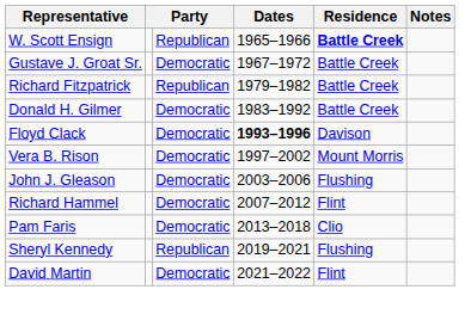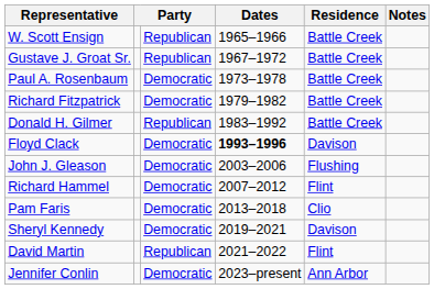W. Scott Ensign | Residence: bold -> normal
Gustave J. Groat Sr. | column 3: Democratic -> Republican
+ row: Paul A. Rosenbaum | Democratic | 1973–1978 | Battle Creek
Richard Fitzpatrick | column 3: Republican -> Democratic
Donald H. Gilmer | column 3: Democratic -> Republican
- row: Vera B. Rison | Democratic | 1997–2002 | Mount Morris
Sheryl Kennedy | column 3: Republican -> Democratic
Sheryl Kennedy | Residence: Flushing -> Davison
David Martin | column 3: Democratic -> Republican
+ row: Jennifer Conlin | Democratic | 2023–present | Ann Arbor
